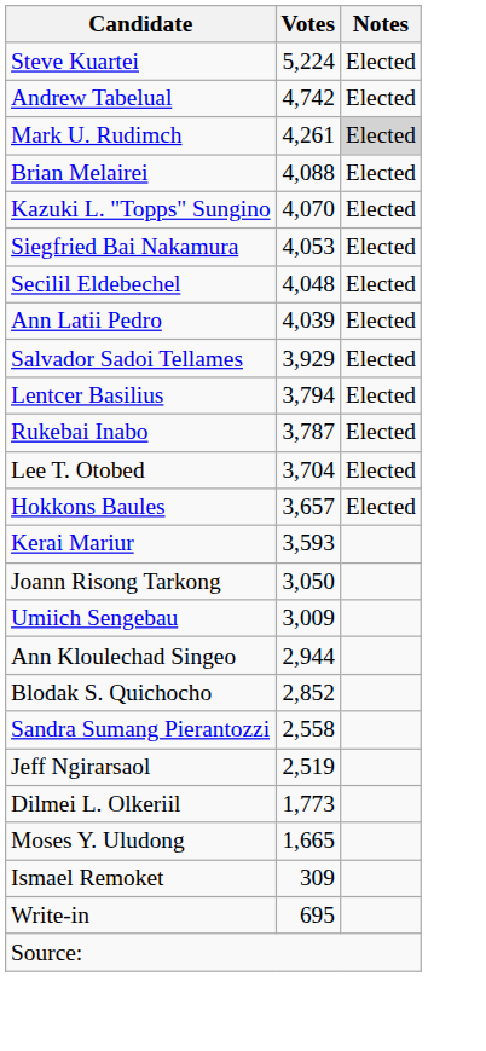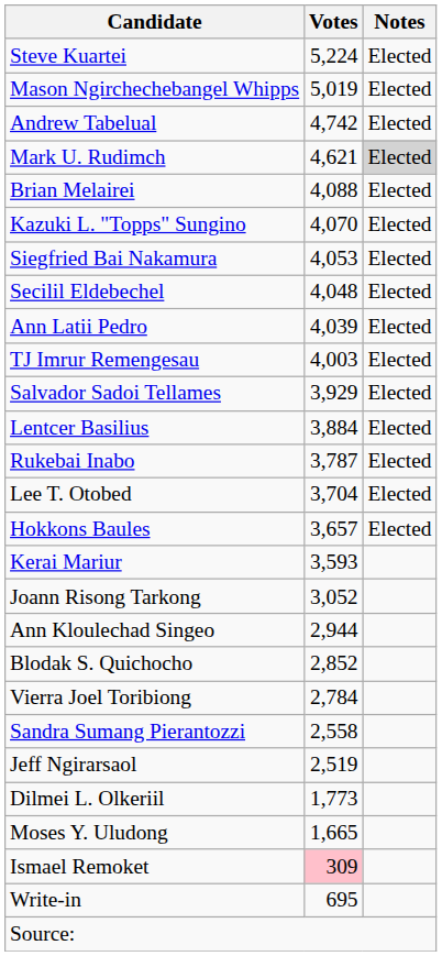+ row: Mason Ngirchechebangel Whipps | 5,019 | Elected
Mark U. Rudimch | Votes: 4,261 -> 4,621
+ row: TJ Imrur Remengesau | 4,003 | Elected
Lentcer Basilius | Votes: 3,794 -> 3,884
Joann Risong Tarkong | Votes: 3,050 -> 3,052
- row: Umiich Sengebau | 3,009
+ row: Vierra Joel Toribiong | 2,784
Ismael Remoket | Votes: no background -> pink background
